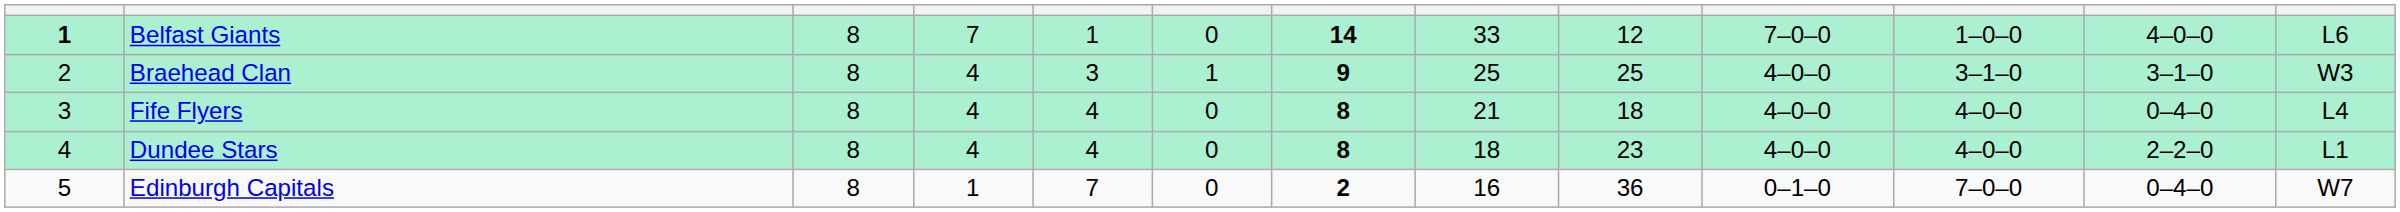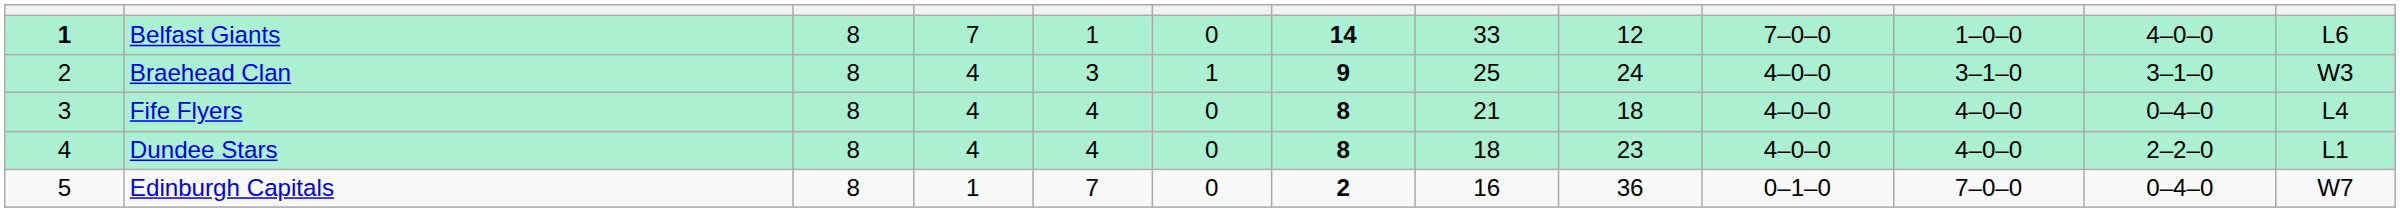Braehead Clan | column 9: 25 -> 24
